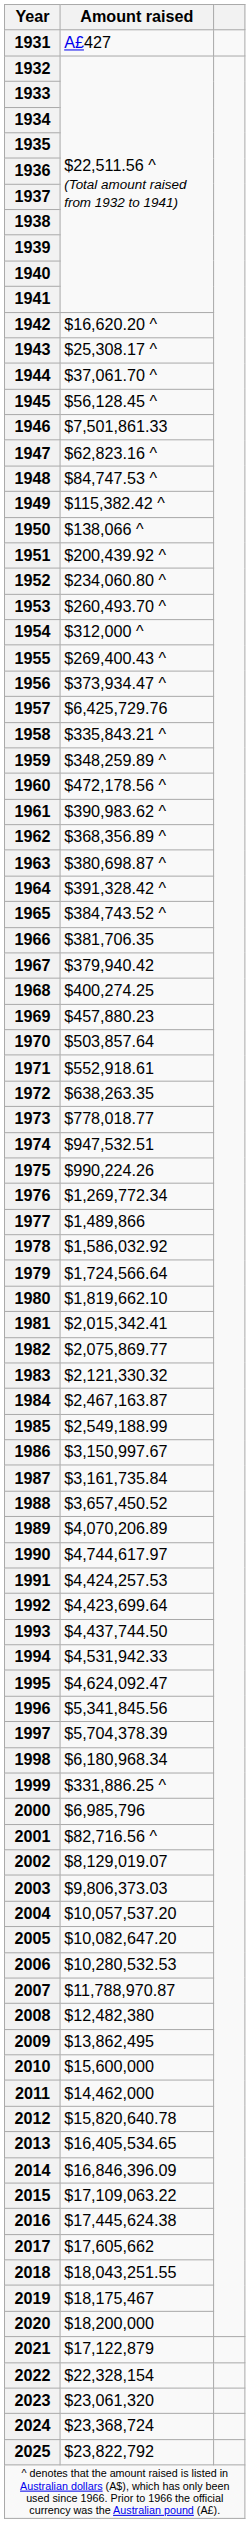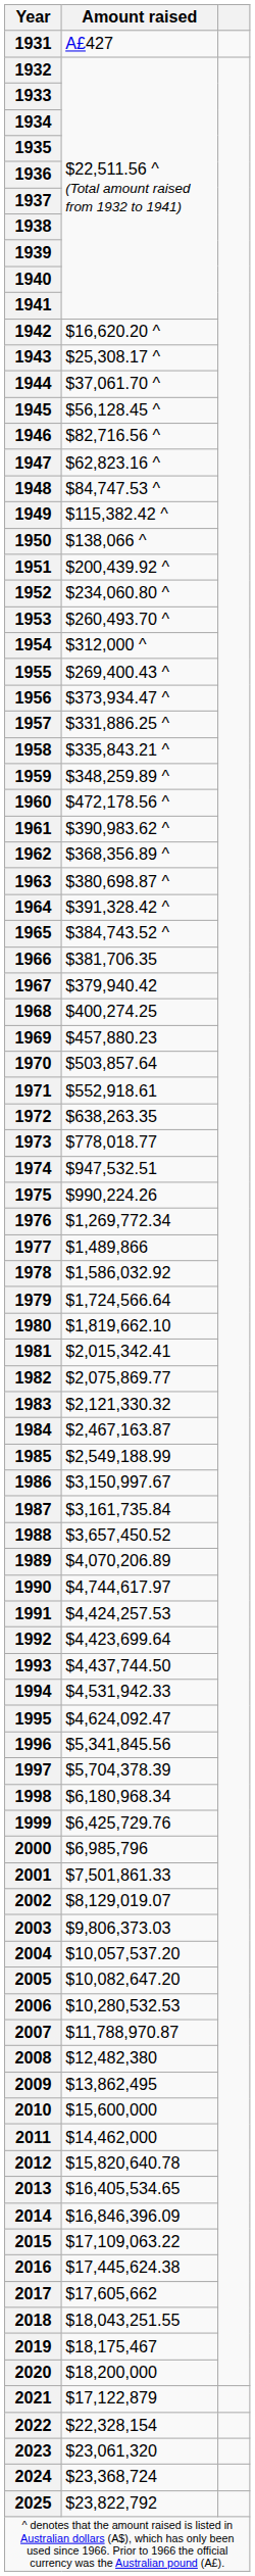1946 | Amount raised: $7,501,861.33 -> $82,716.56 ^
1957 | Amount raised: $6,425,729.76 -> $331,886.25 ^
1999 | Amount raised: $331,886.25 ^ -> $6,425,729.76
2001 | Amount raised: $82,716.56 ^ -> $7,501,861.33
